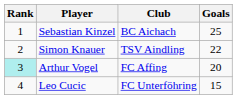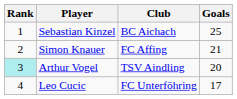Simon Knauer | Club: TSV Aindling -> FC Affing
Simon Knauer | Goals: 22 -> 21
Arthur Vogel | Club: FC Affing -> TSV Aindling
Leo Cucic | Goals: 15 -> 17
